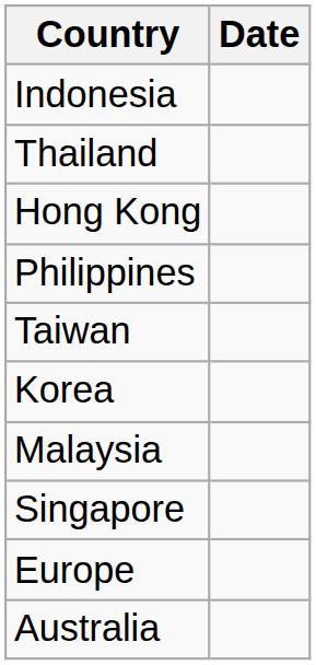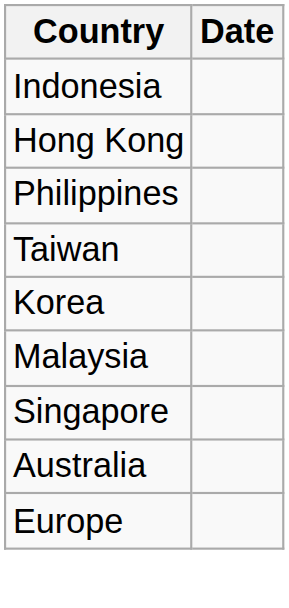- row: Thailand
rows swapped: Australia <-> Europe
